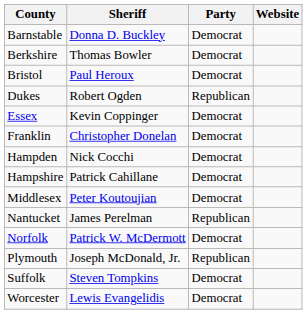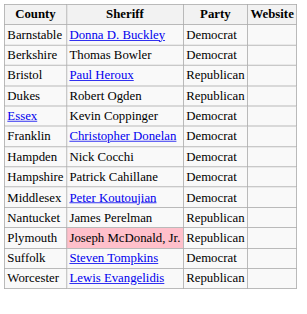Bristol | Party: Democrat -> Republican
- row: Norfolk | Patrick W. McDermott | Democrat
Plymouth | Sheriff: no background -> pink background
Worcester | Party: Democrat -> Republican
